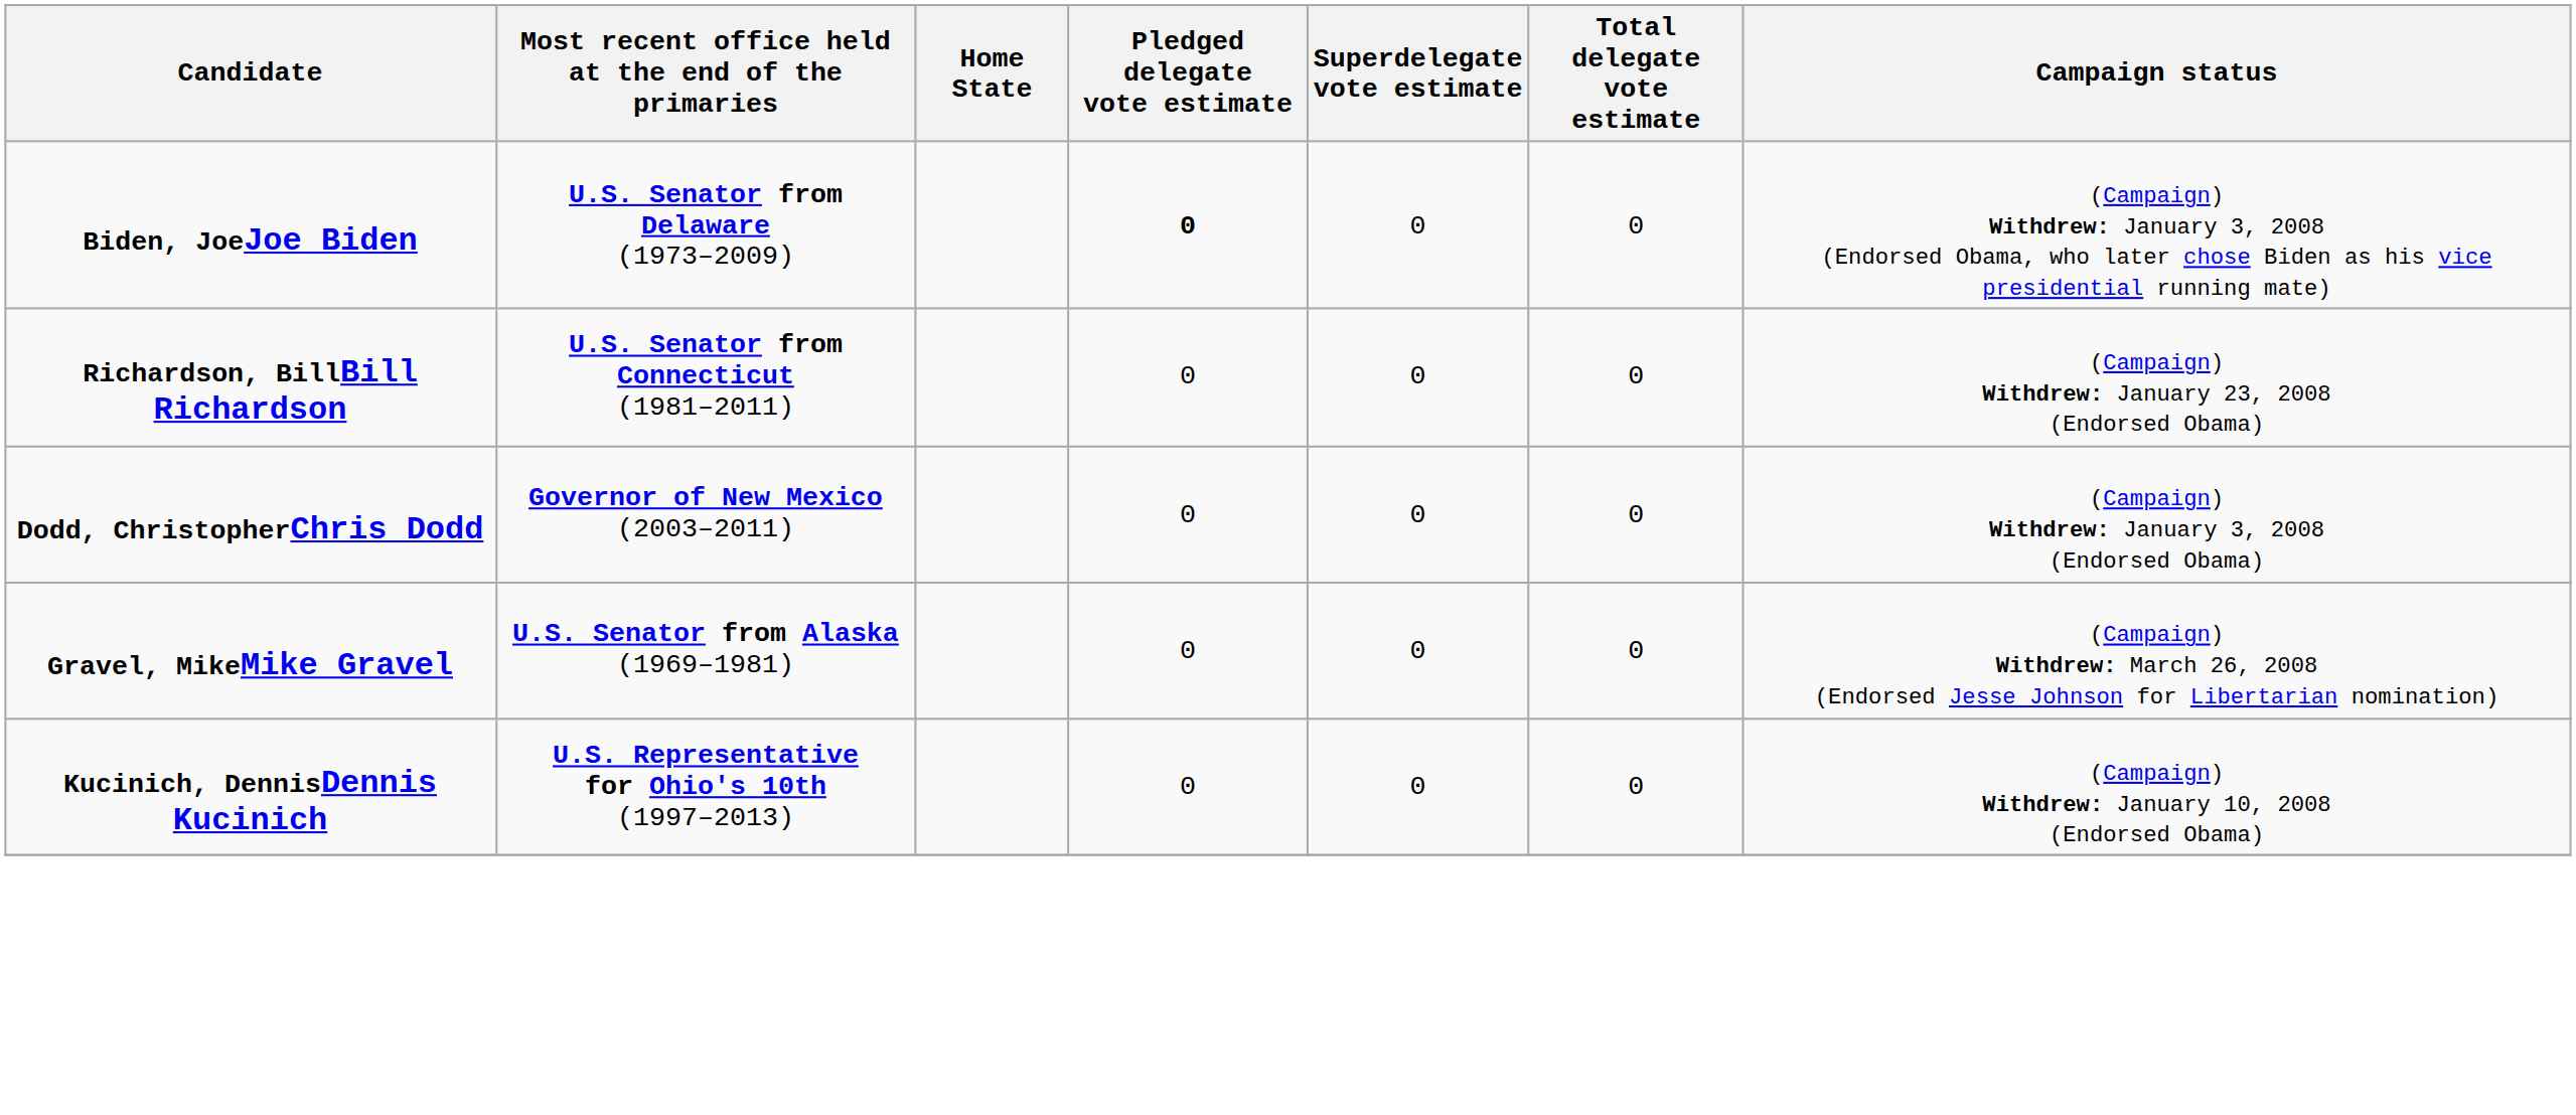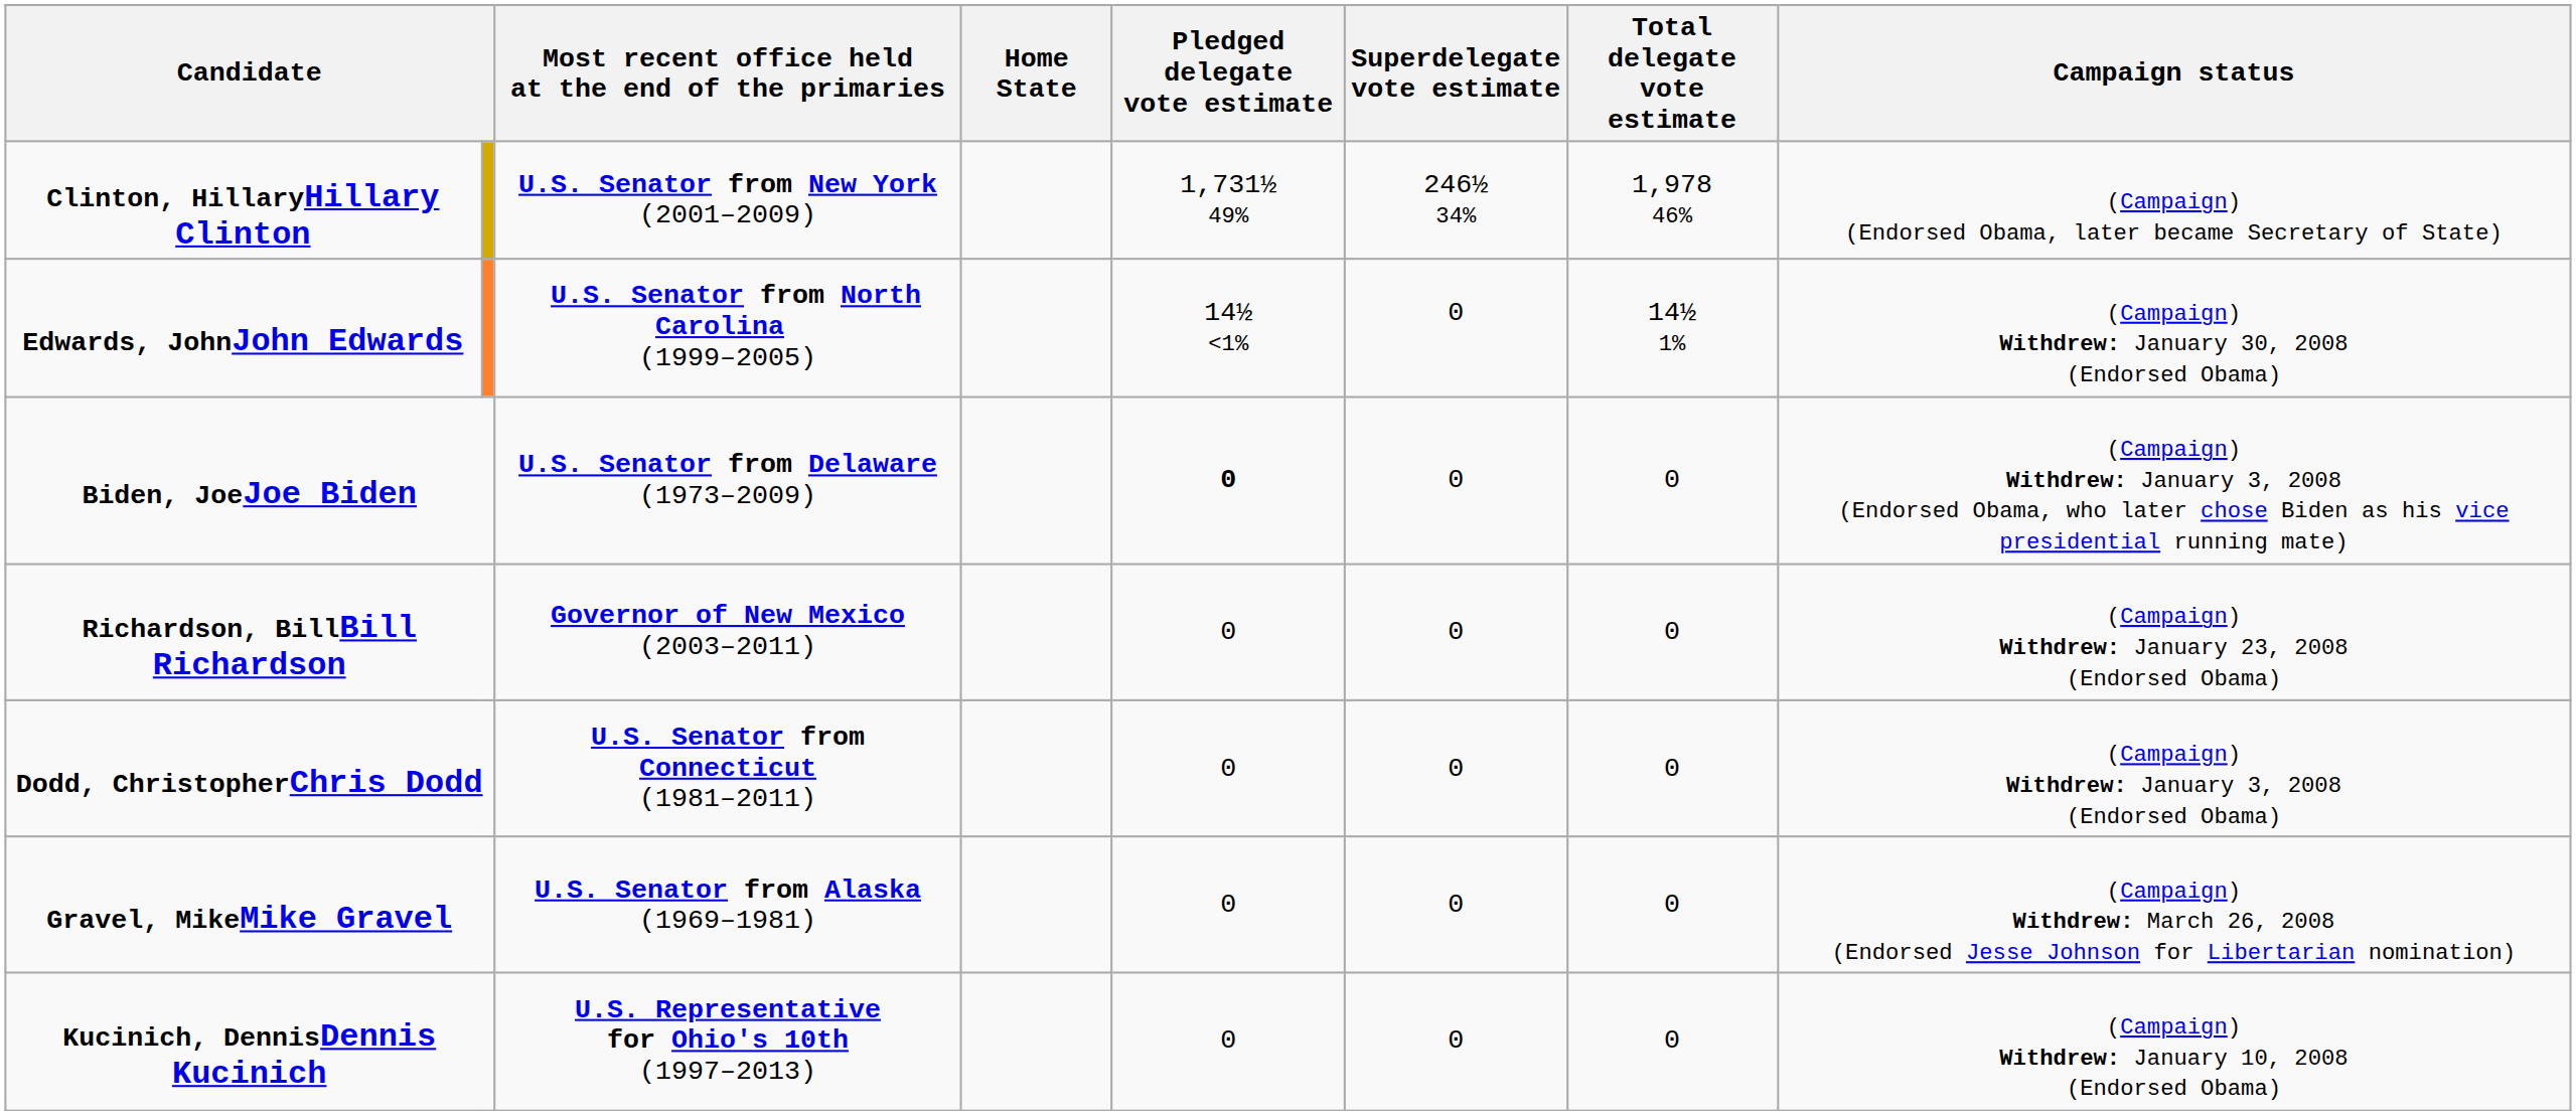+ row: Clinton, HillaryHillary Clinton | U.S. Senator from New York (2001–2009) | 1,731½ 49% | 246½ 34% | 1,978 46% | (Campaign) (Endorsed Obama, later became Secretary of State)
+ row: Edwards, JohnJohn Edwards | U.S. Senator from North Carolina (1999–2005) | 14½ <1% | 0 | 14½ 1% | (Campaign) Withdrew: January 30, 2008 (Endorsed Obama)
Richardson, BillBill Richardson | Most recent office held at the end of the primaries: U.S. Senator from Connecticut (1981–2011) -> Governor of New Mexico (2003–2011)
Dodd, ChristopherChris Dodd | Most recent office held at the end of the primaries: Governor of New Mexico (2003–2011) -> U.S. Senator from Connecticut (1981–2011)
